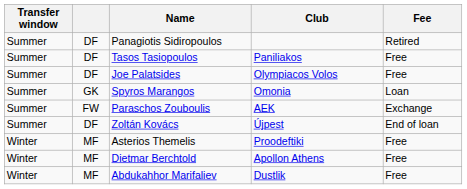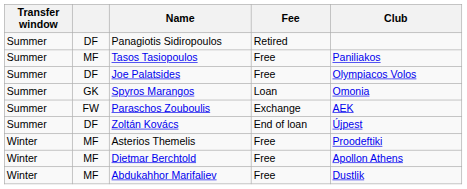columns swapped: Club <-> Fee
Tasos Tasiopoulos | column 2: DF -> MF
